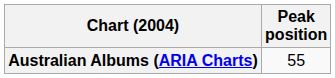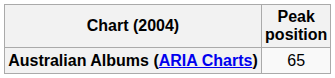Australian Albums (ARIA Charts) | Peak position: 55 -> 65
